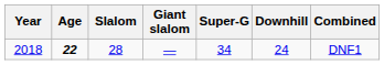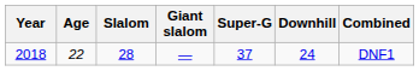2018 | Age: bold -> normal
2018 | Super-G: 34 -> 37
